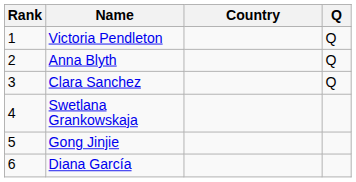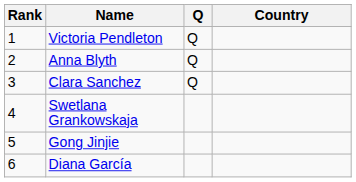columns swapped: Country <-> Q
